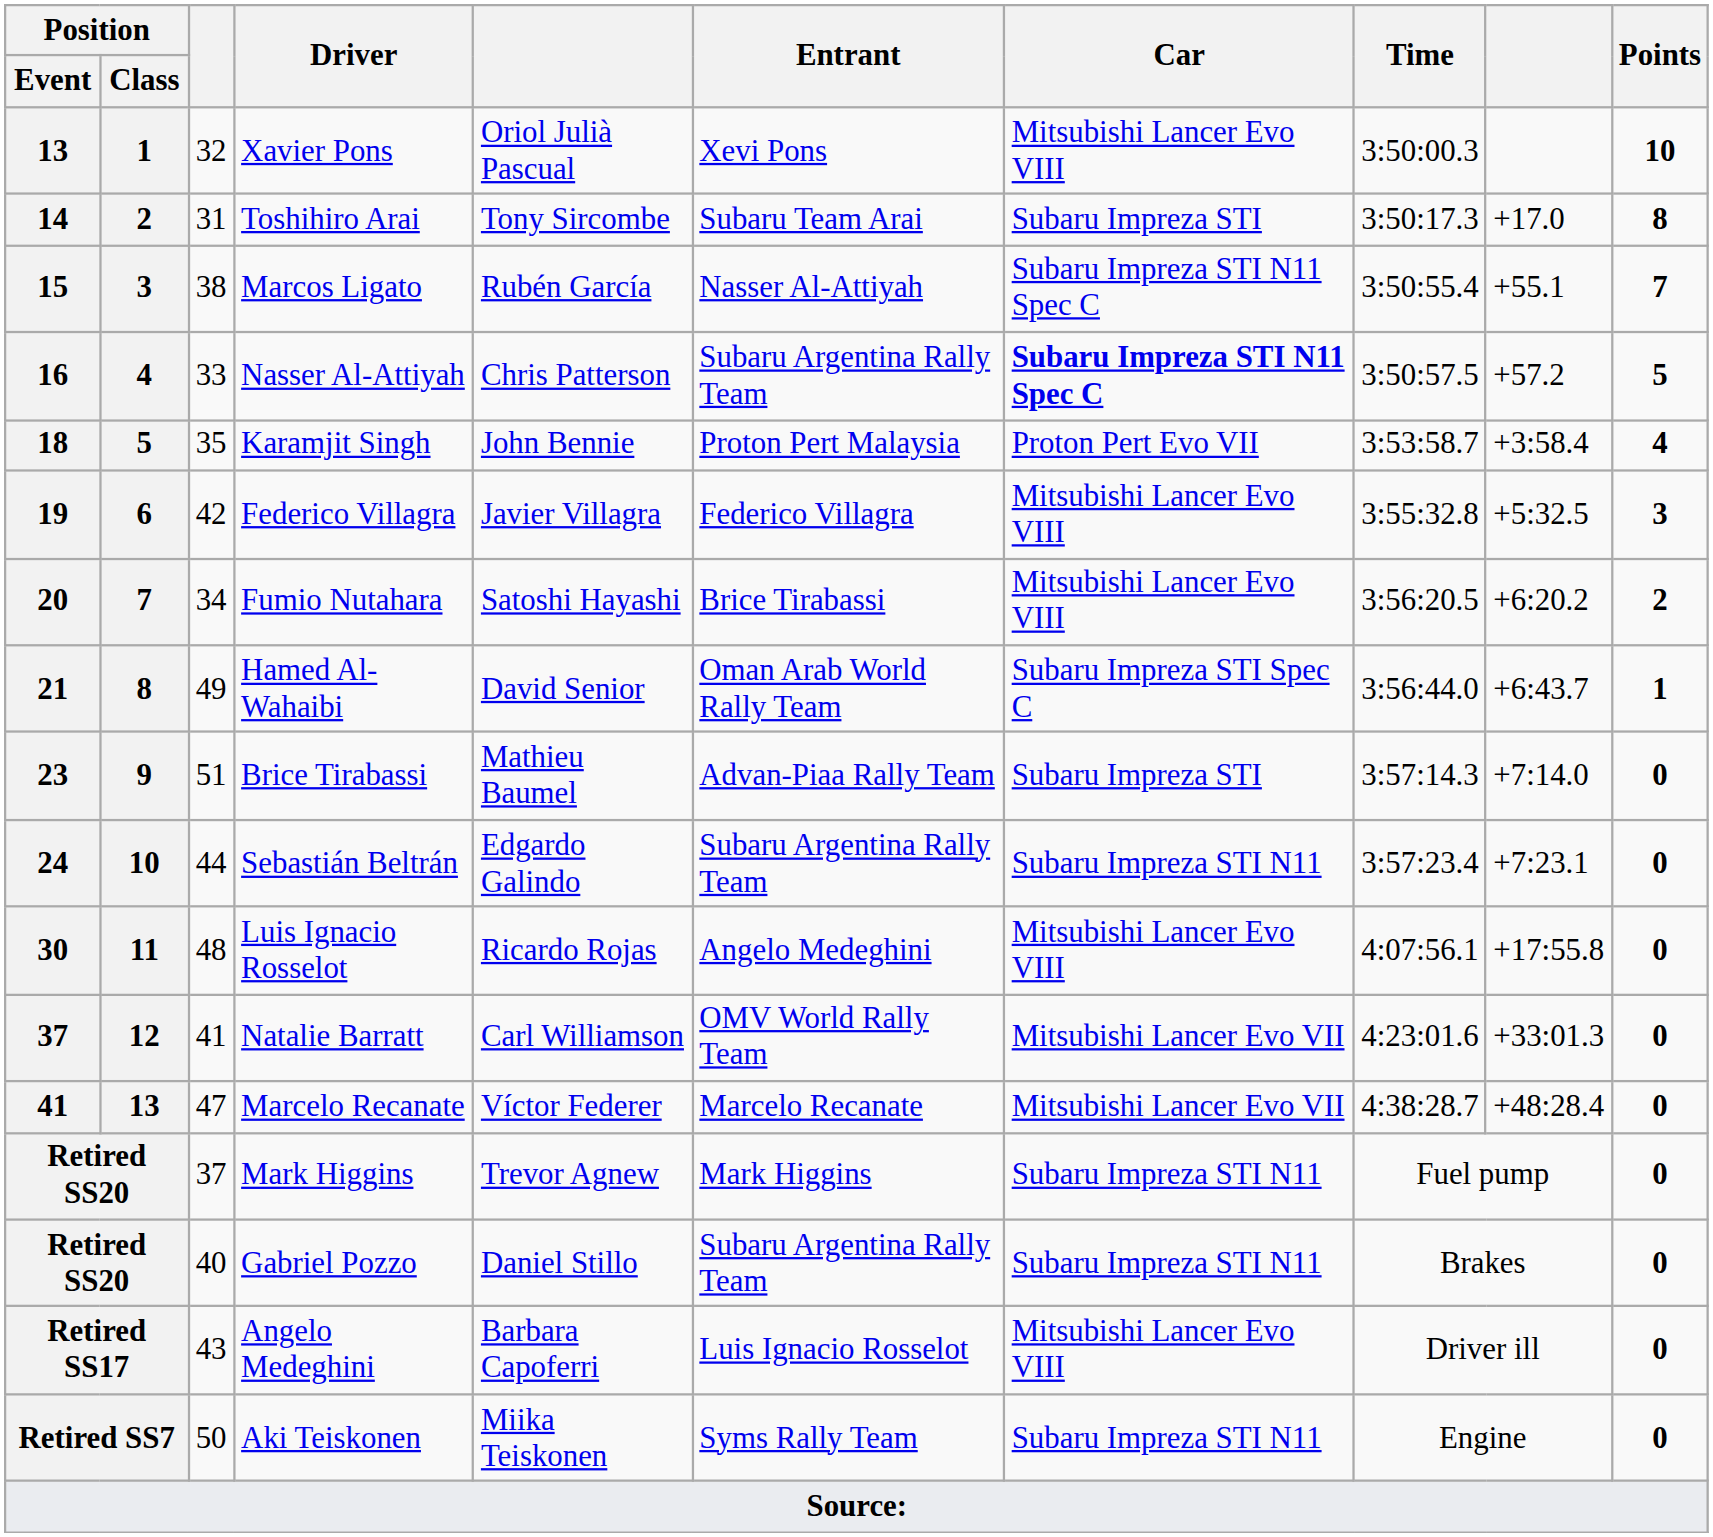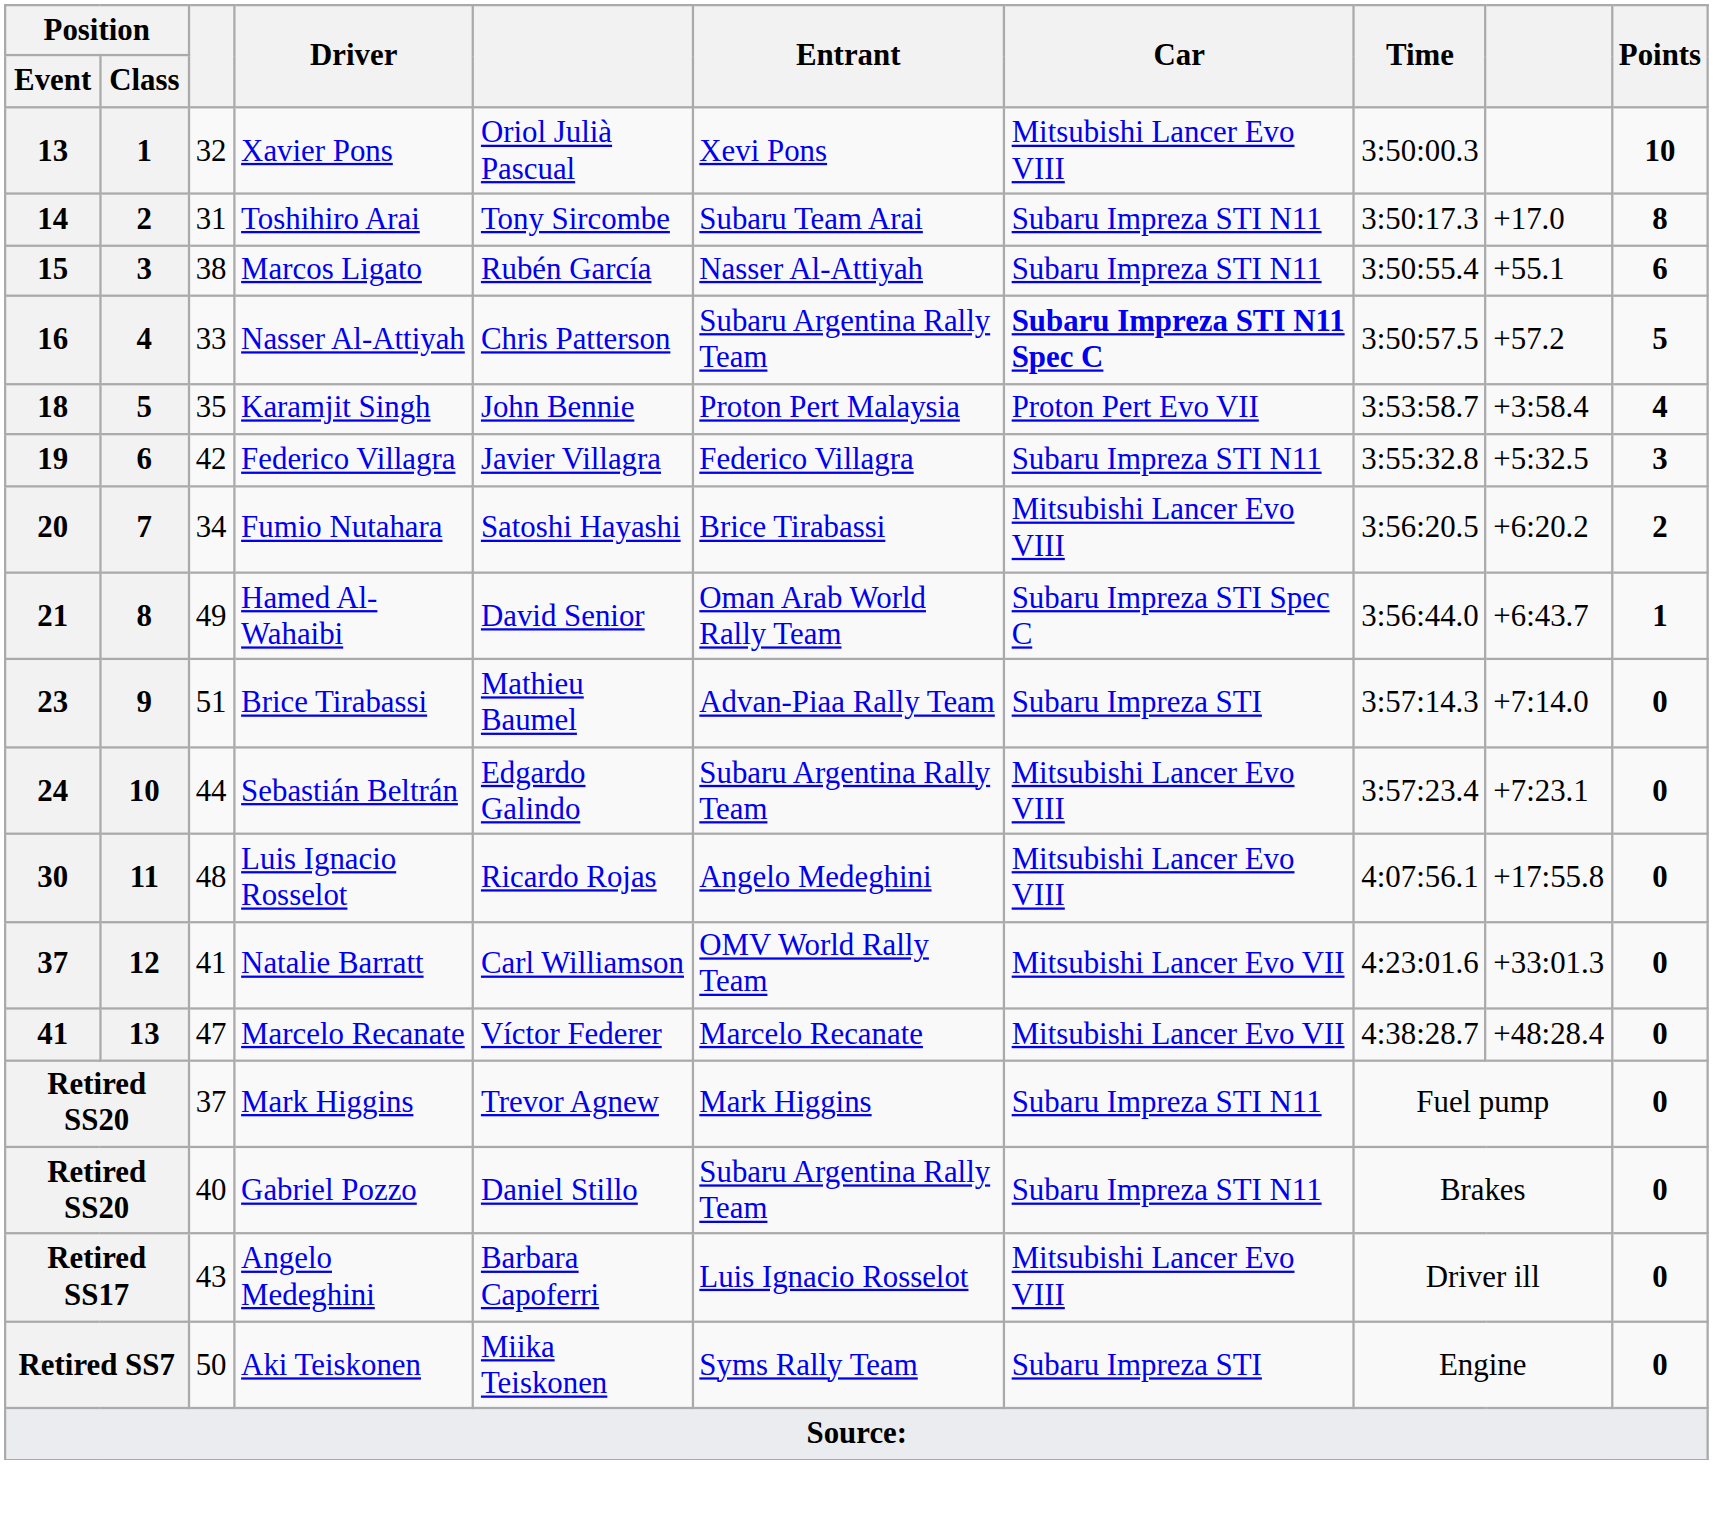14 | Car: Subaru Impreza STI -> Subaru Impreza STI N11
15 | Car: Subaru Impreza STI N11 Spec C -> Subaru Impreza STI N11
15 | Points: 7 -> 6
19 | Car: Mitsubishi Lancer Evo VIII -> Subaru Impreza STI N11
24 | Car: Subaru Impreza STI N11 -> Mitsubishi Lancer Evo VIII
Retired SS7 | Car: Subaru Impreza STI N11 -> Subaru Impreza STI
